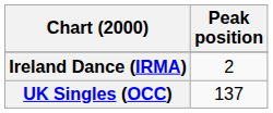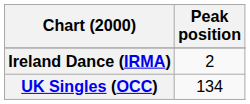UK Singles (OCC) | Peak position: 137 -> 134
